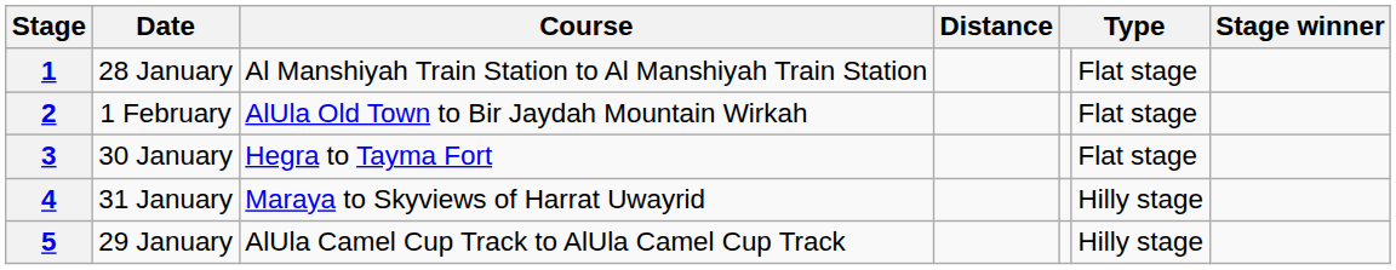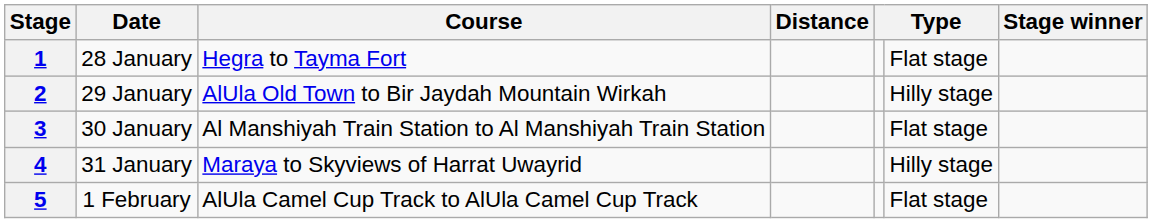1 | Course: Al Manshiyah Train Station to Al Manshiyah Train Station -> Hegra to Tayma Fort
2 | Date: 1 February -> 29 January
2 | column 6: Flat stage -> Hilly stage
3 | Course: Hegra to Tayma Fort -> Al Manshiyah Train Station to Al Manshiyah Train Station
5 | Date: 29 January -> 1 February
5 | column 6: Hilly stage -> Flat stage
